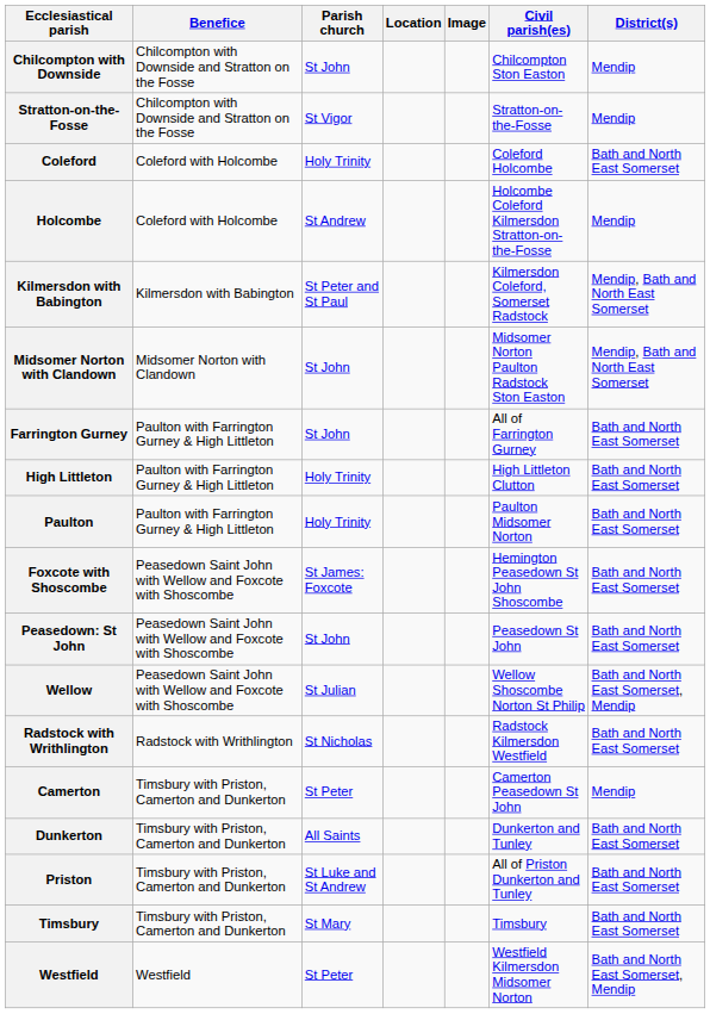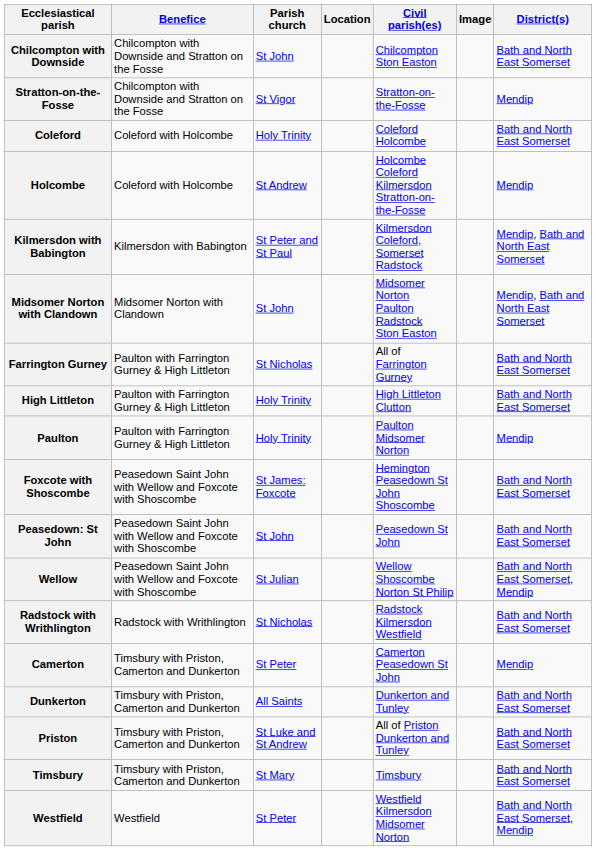columns swapped: Image <-> Civil parish(es)
Chilcompton with Downside | District(s): Mendip -> Bath and North East Somerset
Farrington Gurney | Parish church: St John -> St Nicholas
Paulton | District(s): Bath and North East Somerset -> Mendip
